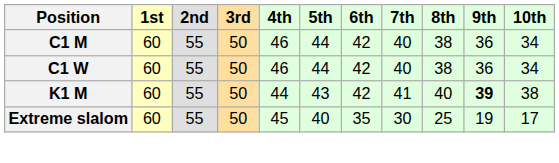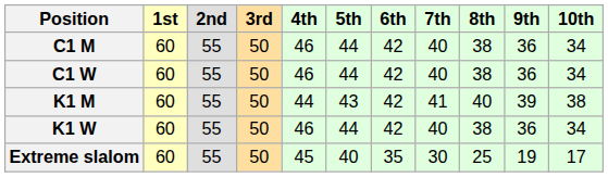K1 M | 9th: bold -> normal
+ row: K1 W | 60 | 55 | 50 | 46 | 44 | 42 | 40 | 38 | 36 | 34
